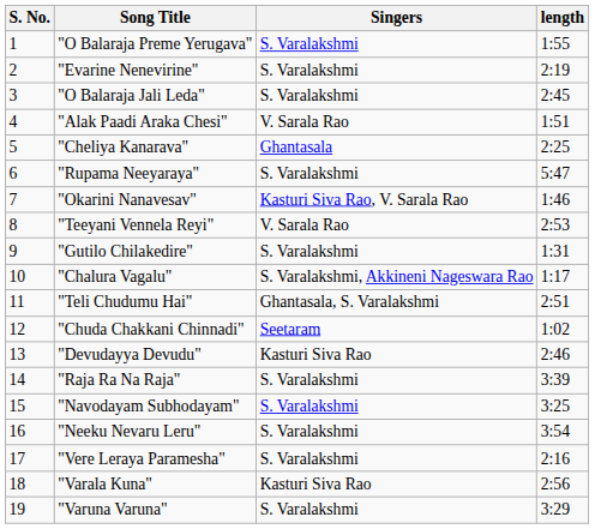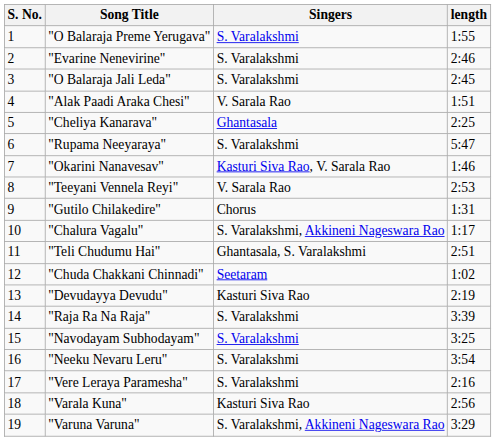"Evarine Nenevirine" | length: 2:19 -> 2:46
"Gutilo Chilakedire" | Singers: S. Varalakshmi -> Chorus
"Devudayya Devudu" | length: 2:46 -> 2:19
"Varuna Varuna" | Singers: S. Varalakshmi -> S. Varalakshmi, Akkineni Nageswara Rao
